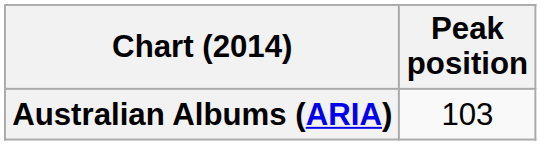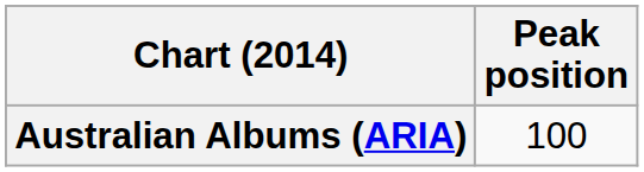Australian Albums (ARIA) | Peak position: 103 -> 100
